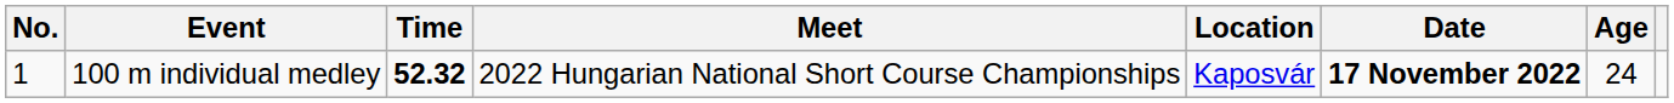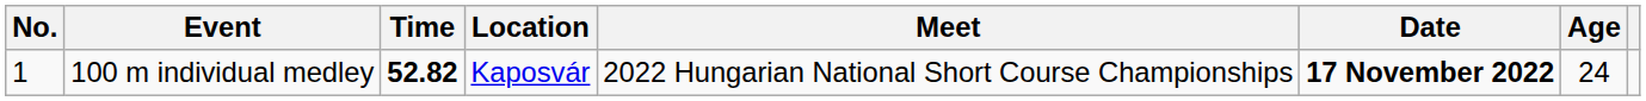columns swapped: Meet <-> Location
100 m individual medley | Time: 52.32 -> 52.82
